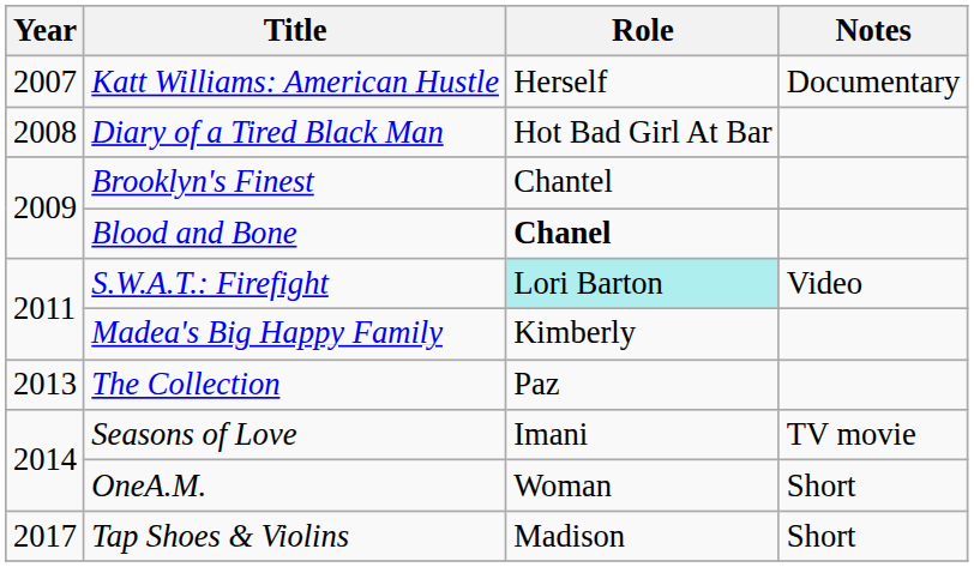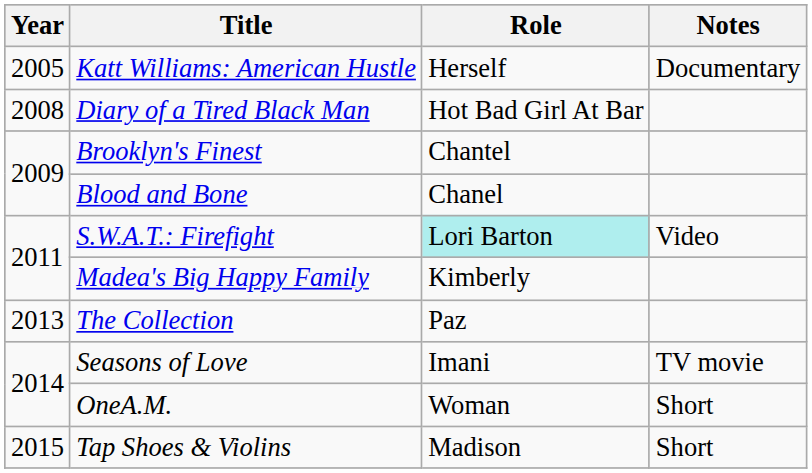Katt Williams: American Hustle | Year: 2007 -> 2005
Blood and Bone | Role: bold -> normal
Tap Shoes & Violins | Year: 2017 -> 2015
